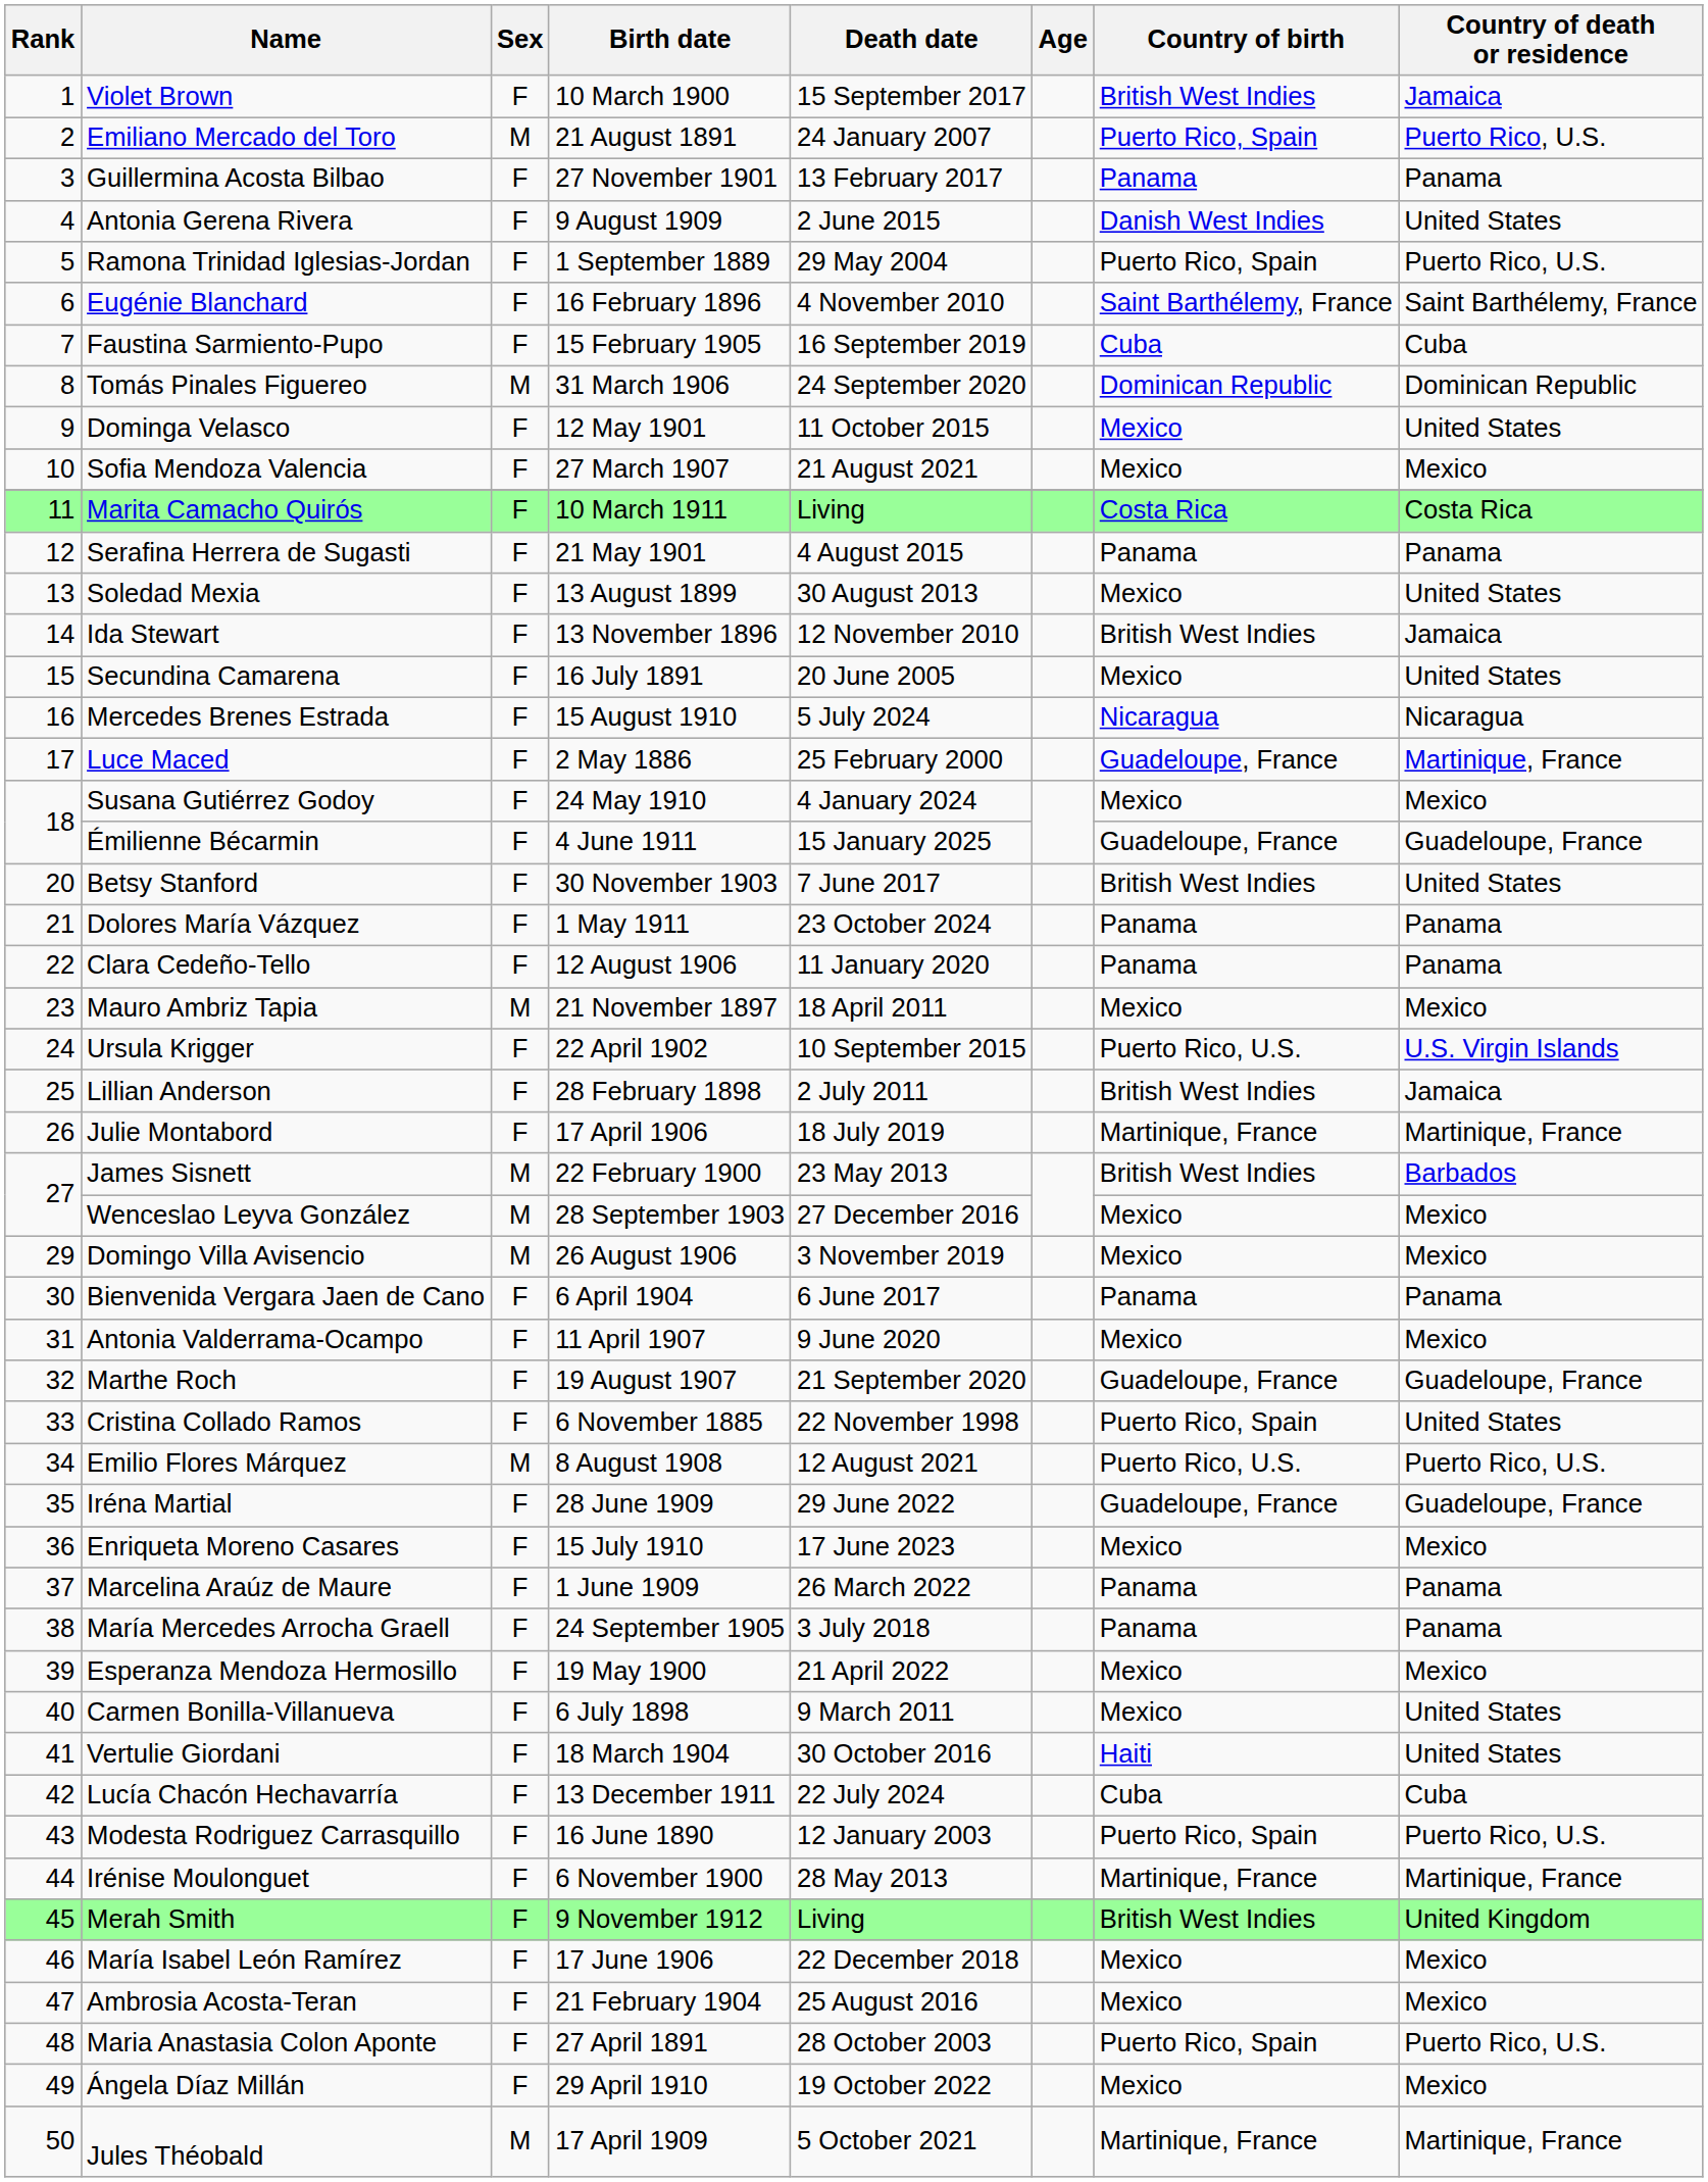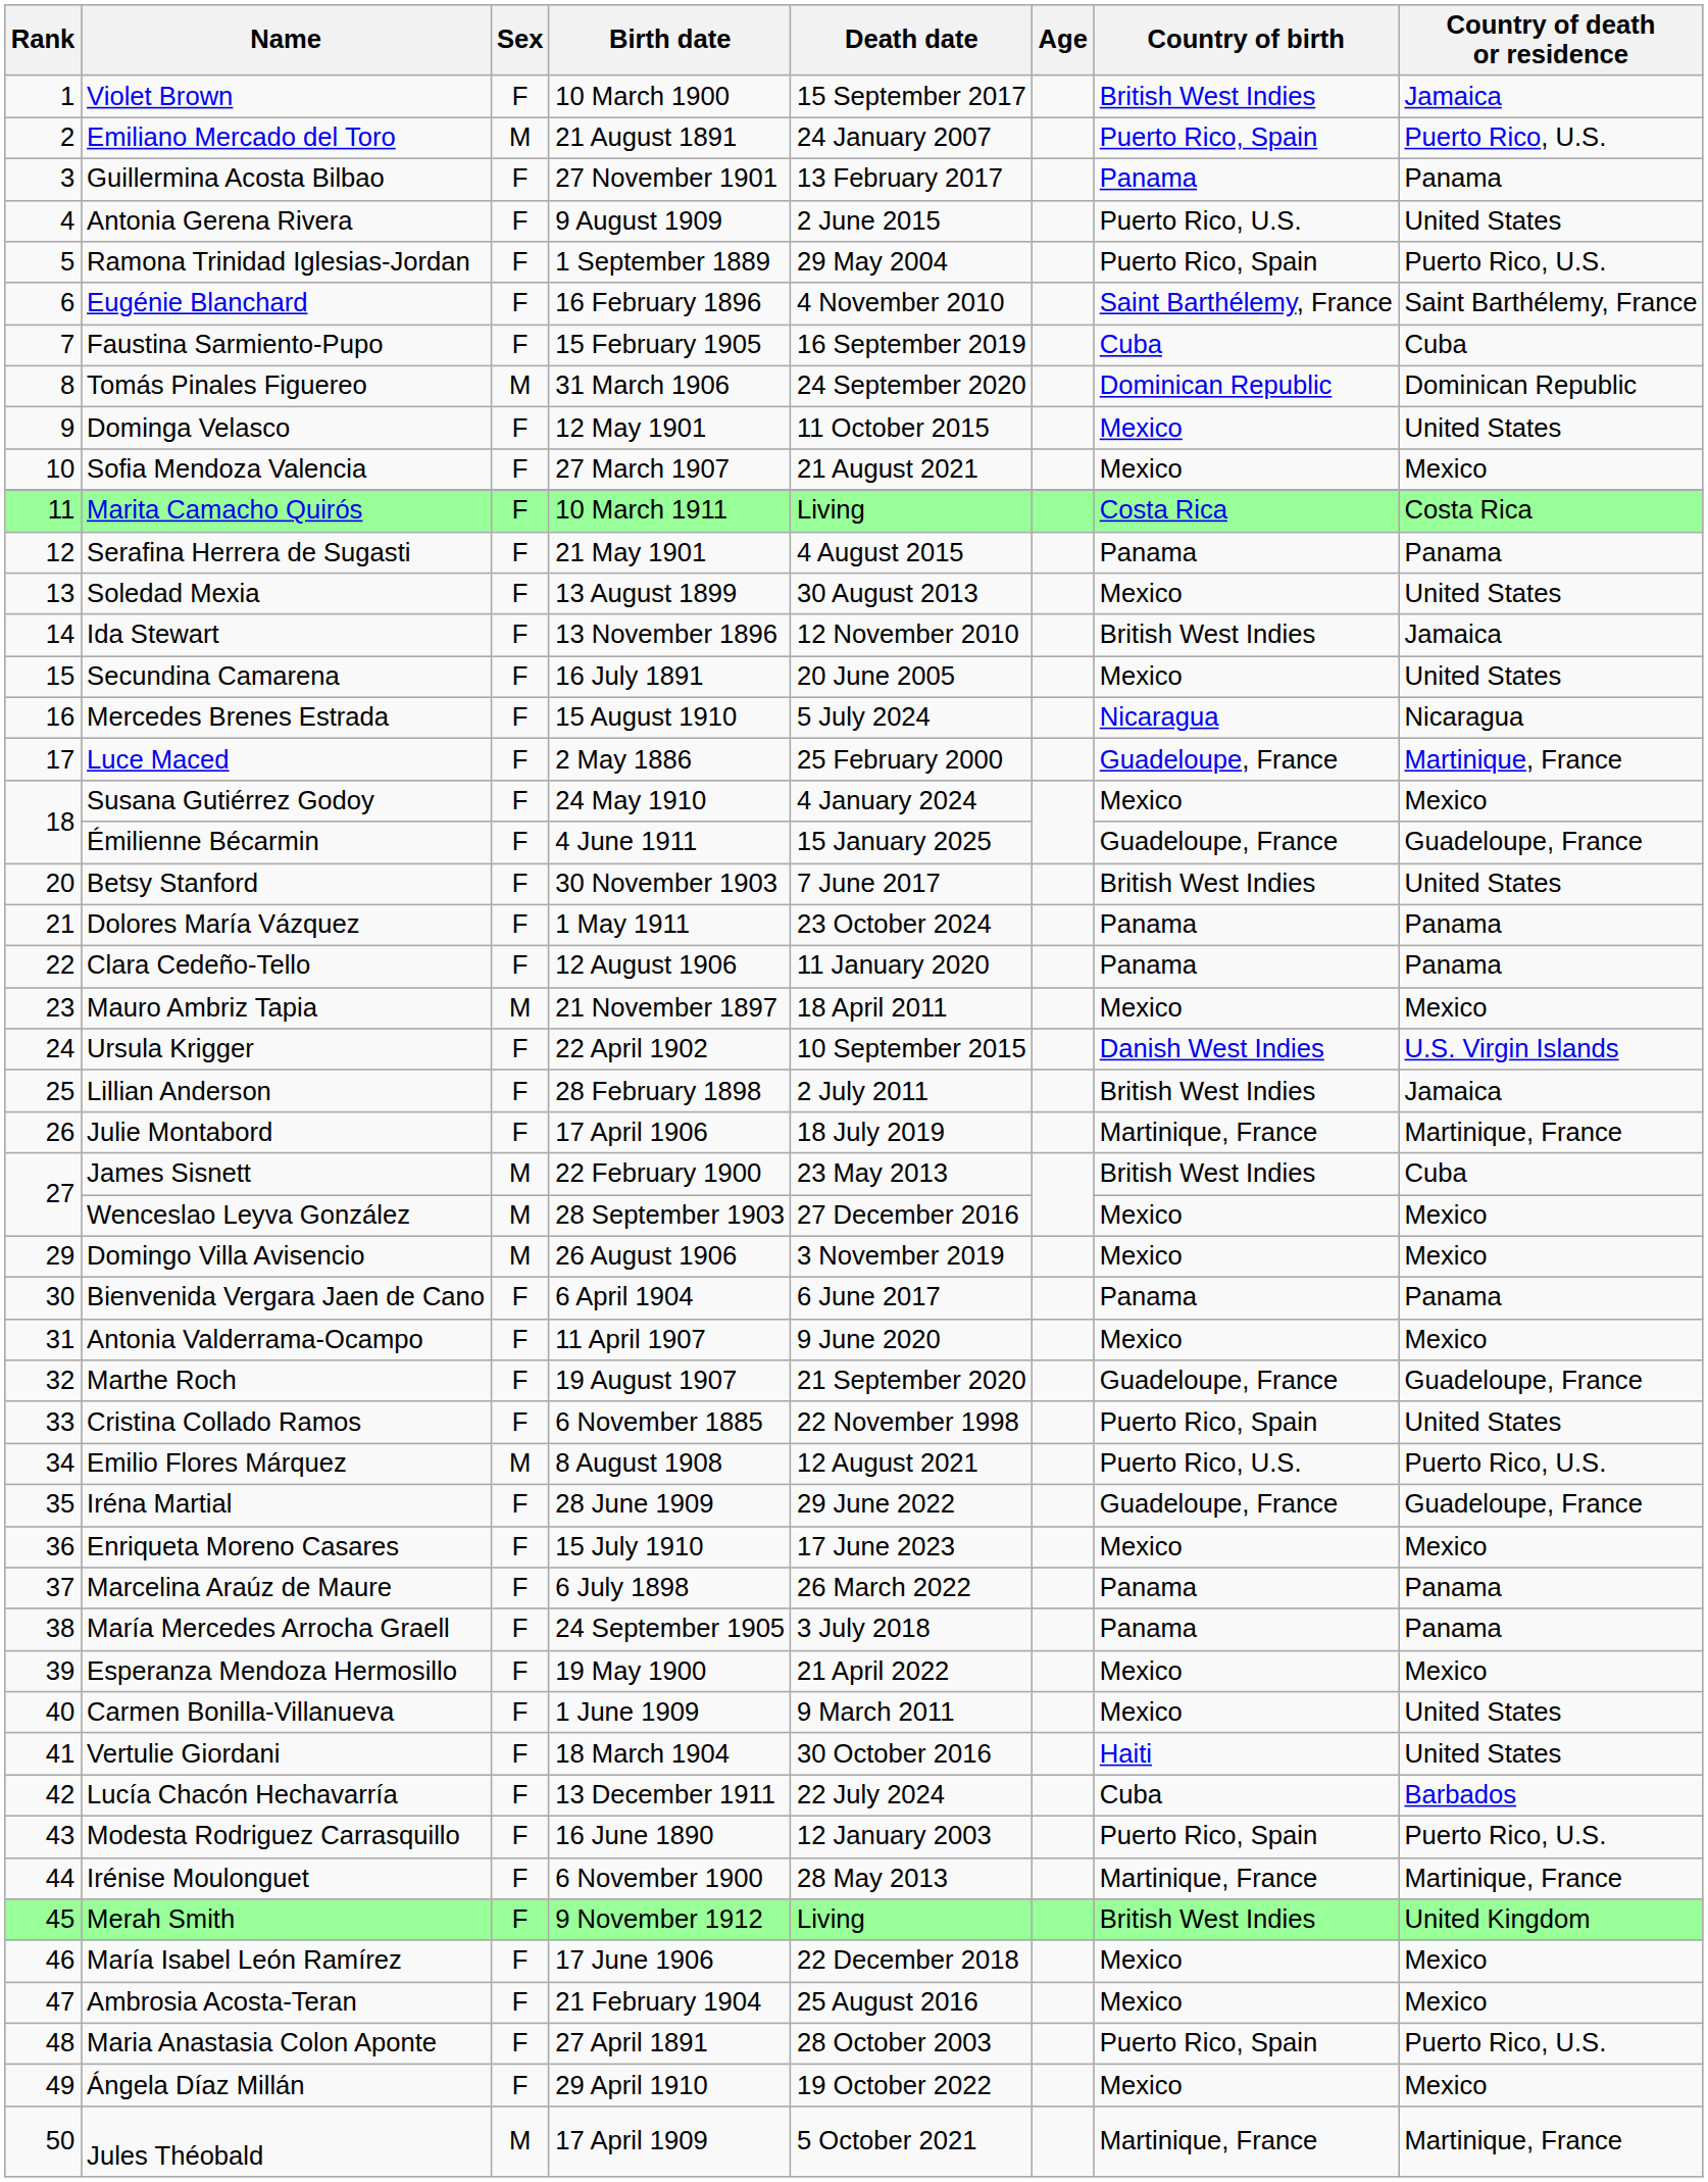Antonia Gerena Rivera | Country of birth: Danish West Indies -> Puerto Rico, U.S.
Ursula Krigger | Country of birth: Puerto Rico, U.S. -> Danish West Indies
James Sisnett | Country of death or residence: Barbados -> Cuba
Marcelina Araúz de Maure | Birth date: 1 June 1909 -> 6 July 1898
Carmen Bonilla-Villanueva | Birth date: 6 July 1898 -> 1 June 1909
Lucía Chacón Hechavarría | Country of death or residence: Cuba -> Barbados
